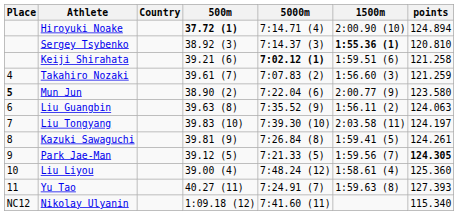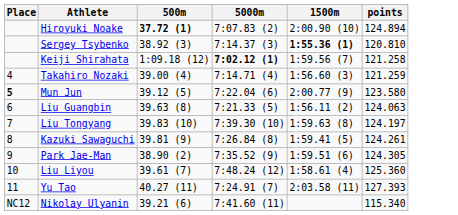- column: Country
Hiroyuki Noake | 5000m: 7:14.71 (4) -> 7:07.83 (2)
Keiji Shirahata | 500m: 39.21 (6) -> 1:09.18 (12)
Keiji Shirahata | 1500m: 1:59.51 (6) -> 1:59.56 (7)
Takahiro Nozaki | 500m: 39.61 (7) -> 39.00 (4)
Takahiro Nozaki | 5000m: 7:07.83 (2) -> 7:14.71 (4)
Mun Jun | 500m: 38.90 (2) -> 39.12 (5)
Liu Guangbin | 5000m: 7:35.52 (9) -> 7:21.33 (5)
Liu Tongyang | 1500m: 2:03.58 (11) -> 1:59.63 (8)
Park Jae-Man | 500m: 39.12 (5) -> 38.90 (2)
Park Jae-Man | 5000m: 7:21.33 (5) -> 7:35.52 (9)
Park Jae-Man | 1500m: 1:59.56 (7) -> 1:59.51 (6)
Park Jae-Man | points: bold -> normal
Liu Liyou | 500m: 39.00 (4) -> 39.61 (7)
Yu Tao | 1500m: 1:59.63 (8) -> 2:03.58 (11)
Nikolay Ulyanin | 500m: 1:09.18 (12) -> 39.21 (6)
